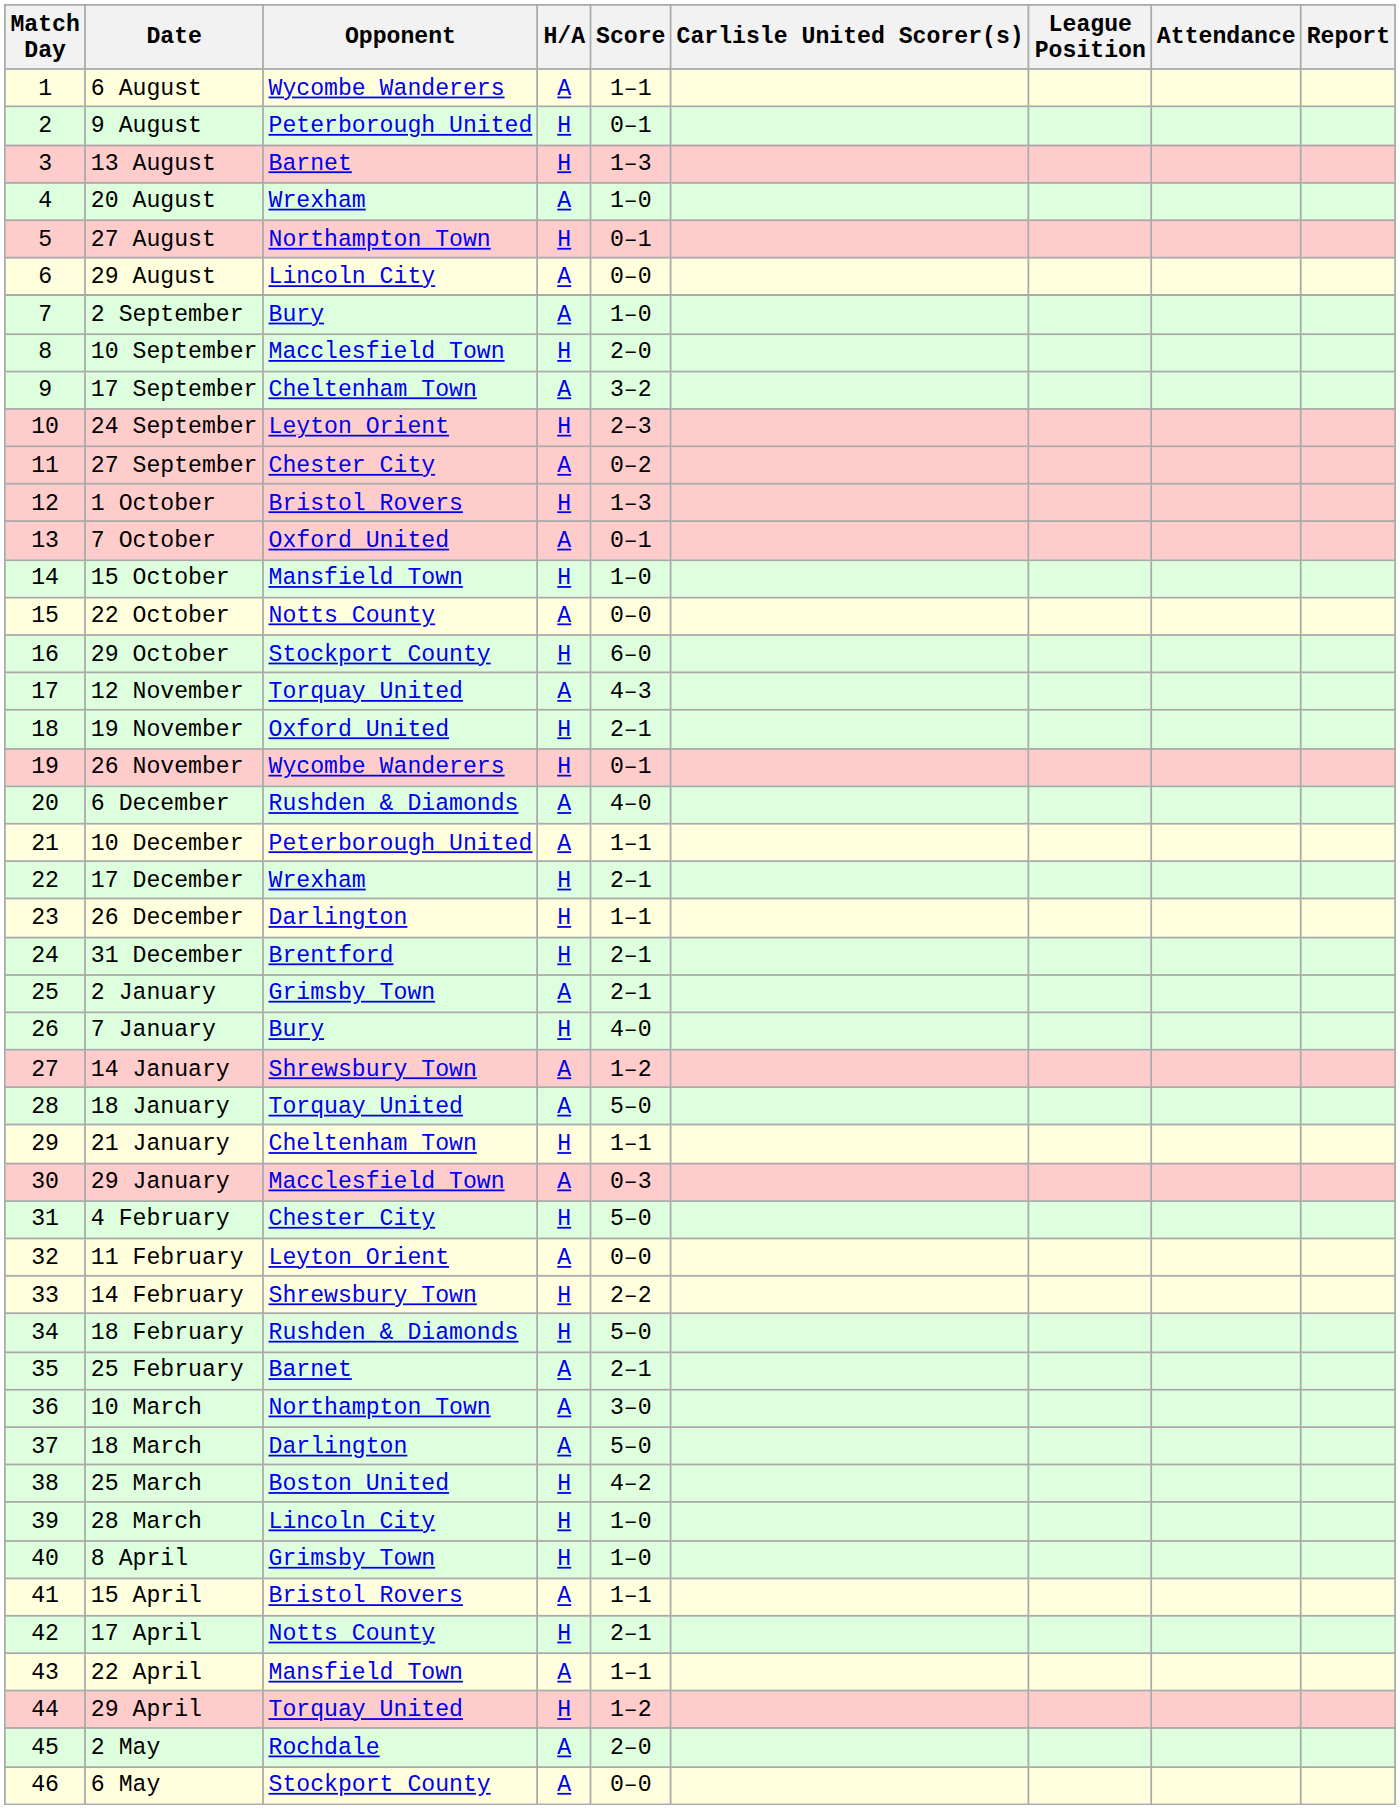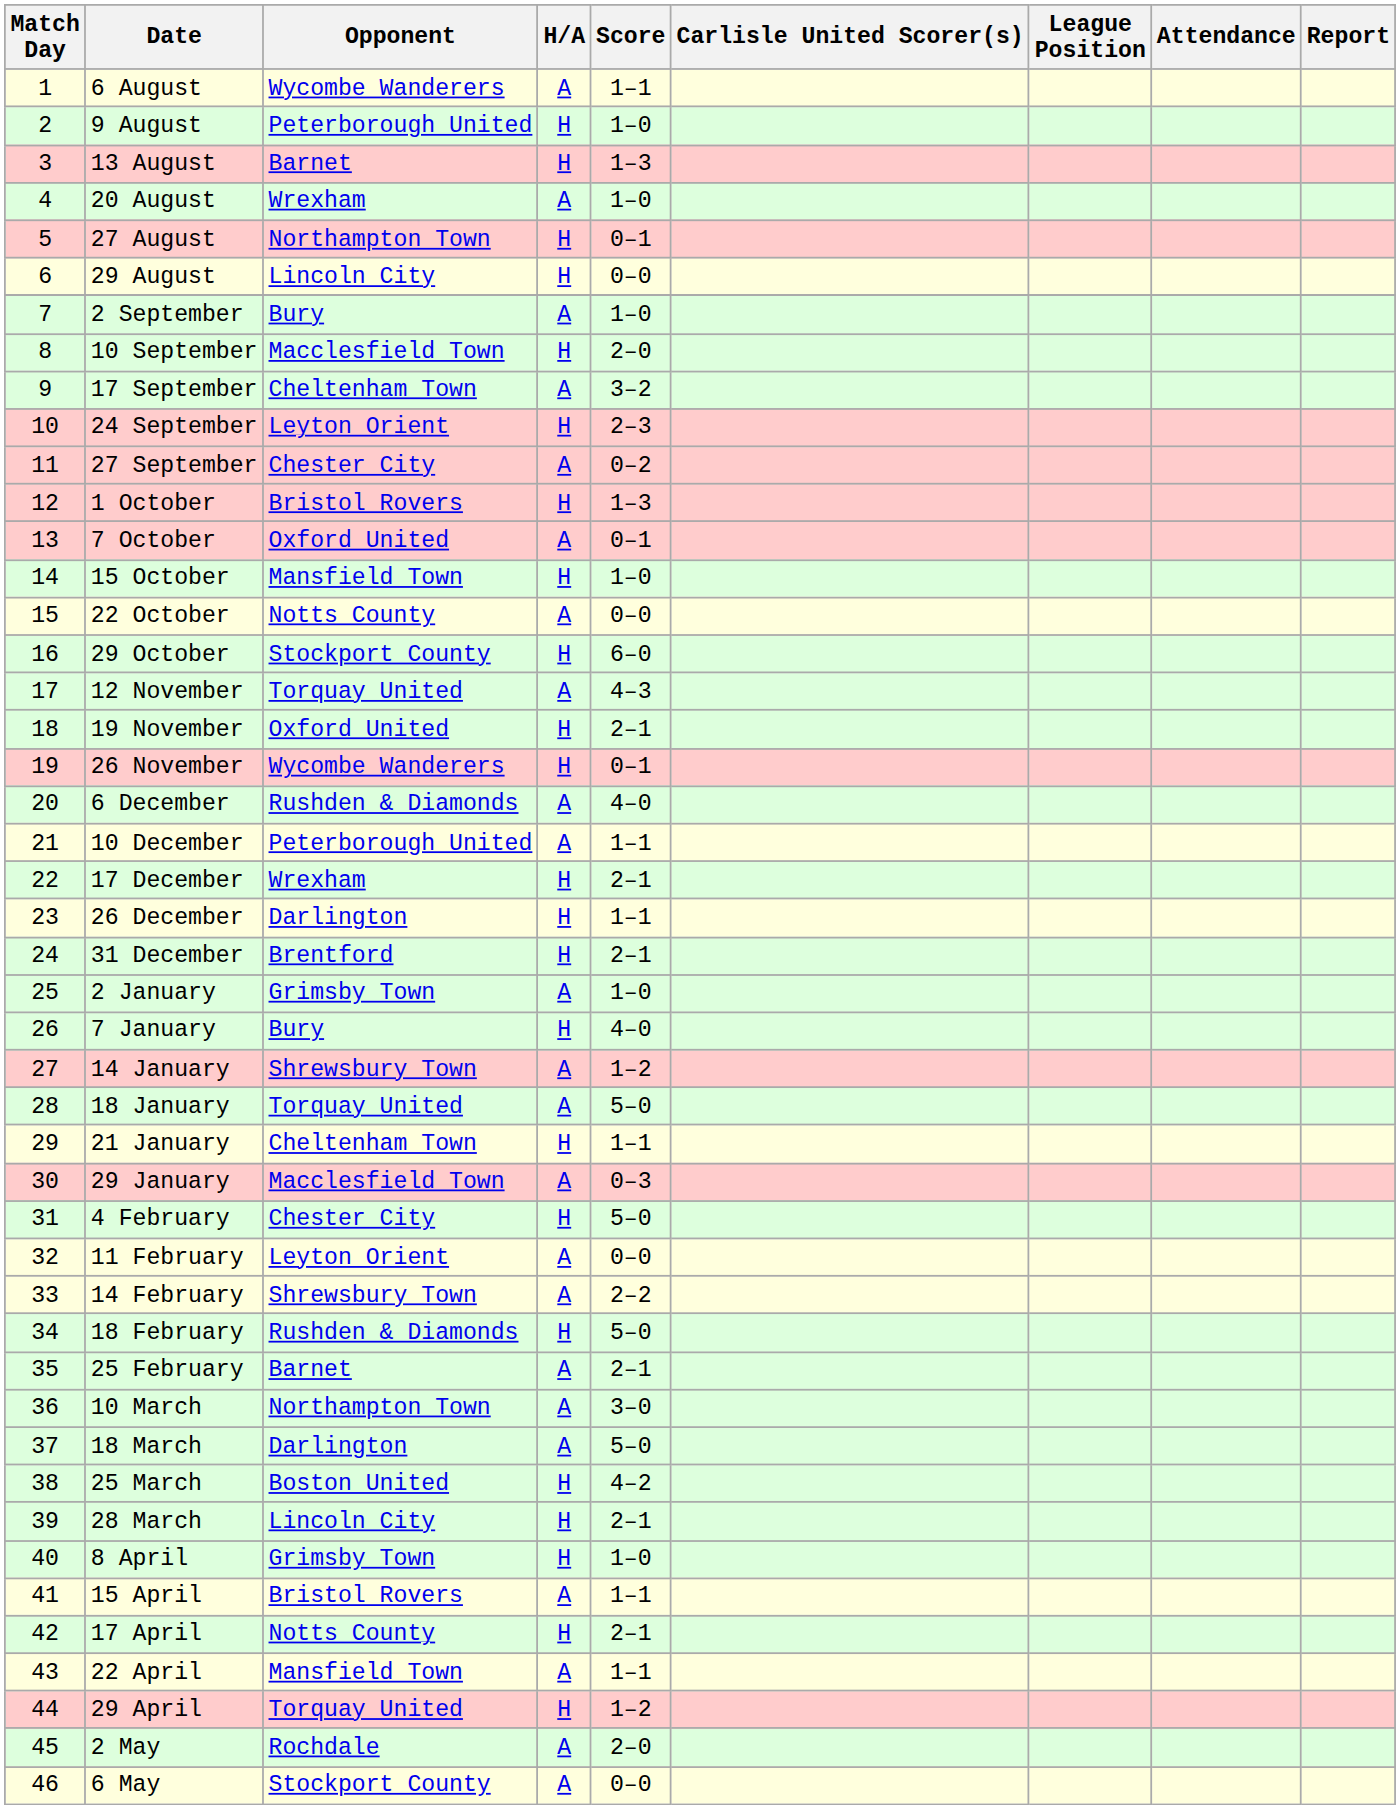9 August | Score: 0–1 -> 1–0
29 August | H/A: A -> H
2 January | Score: 2–1 -> 1–0
14 February | H/A: H -> A
28 March | Score: 1–0 -> 2–1
